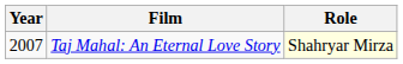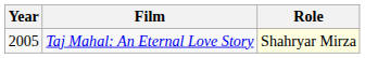Taj Mahal: An Eternal Love Story | Year: 2007 -> 2005
